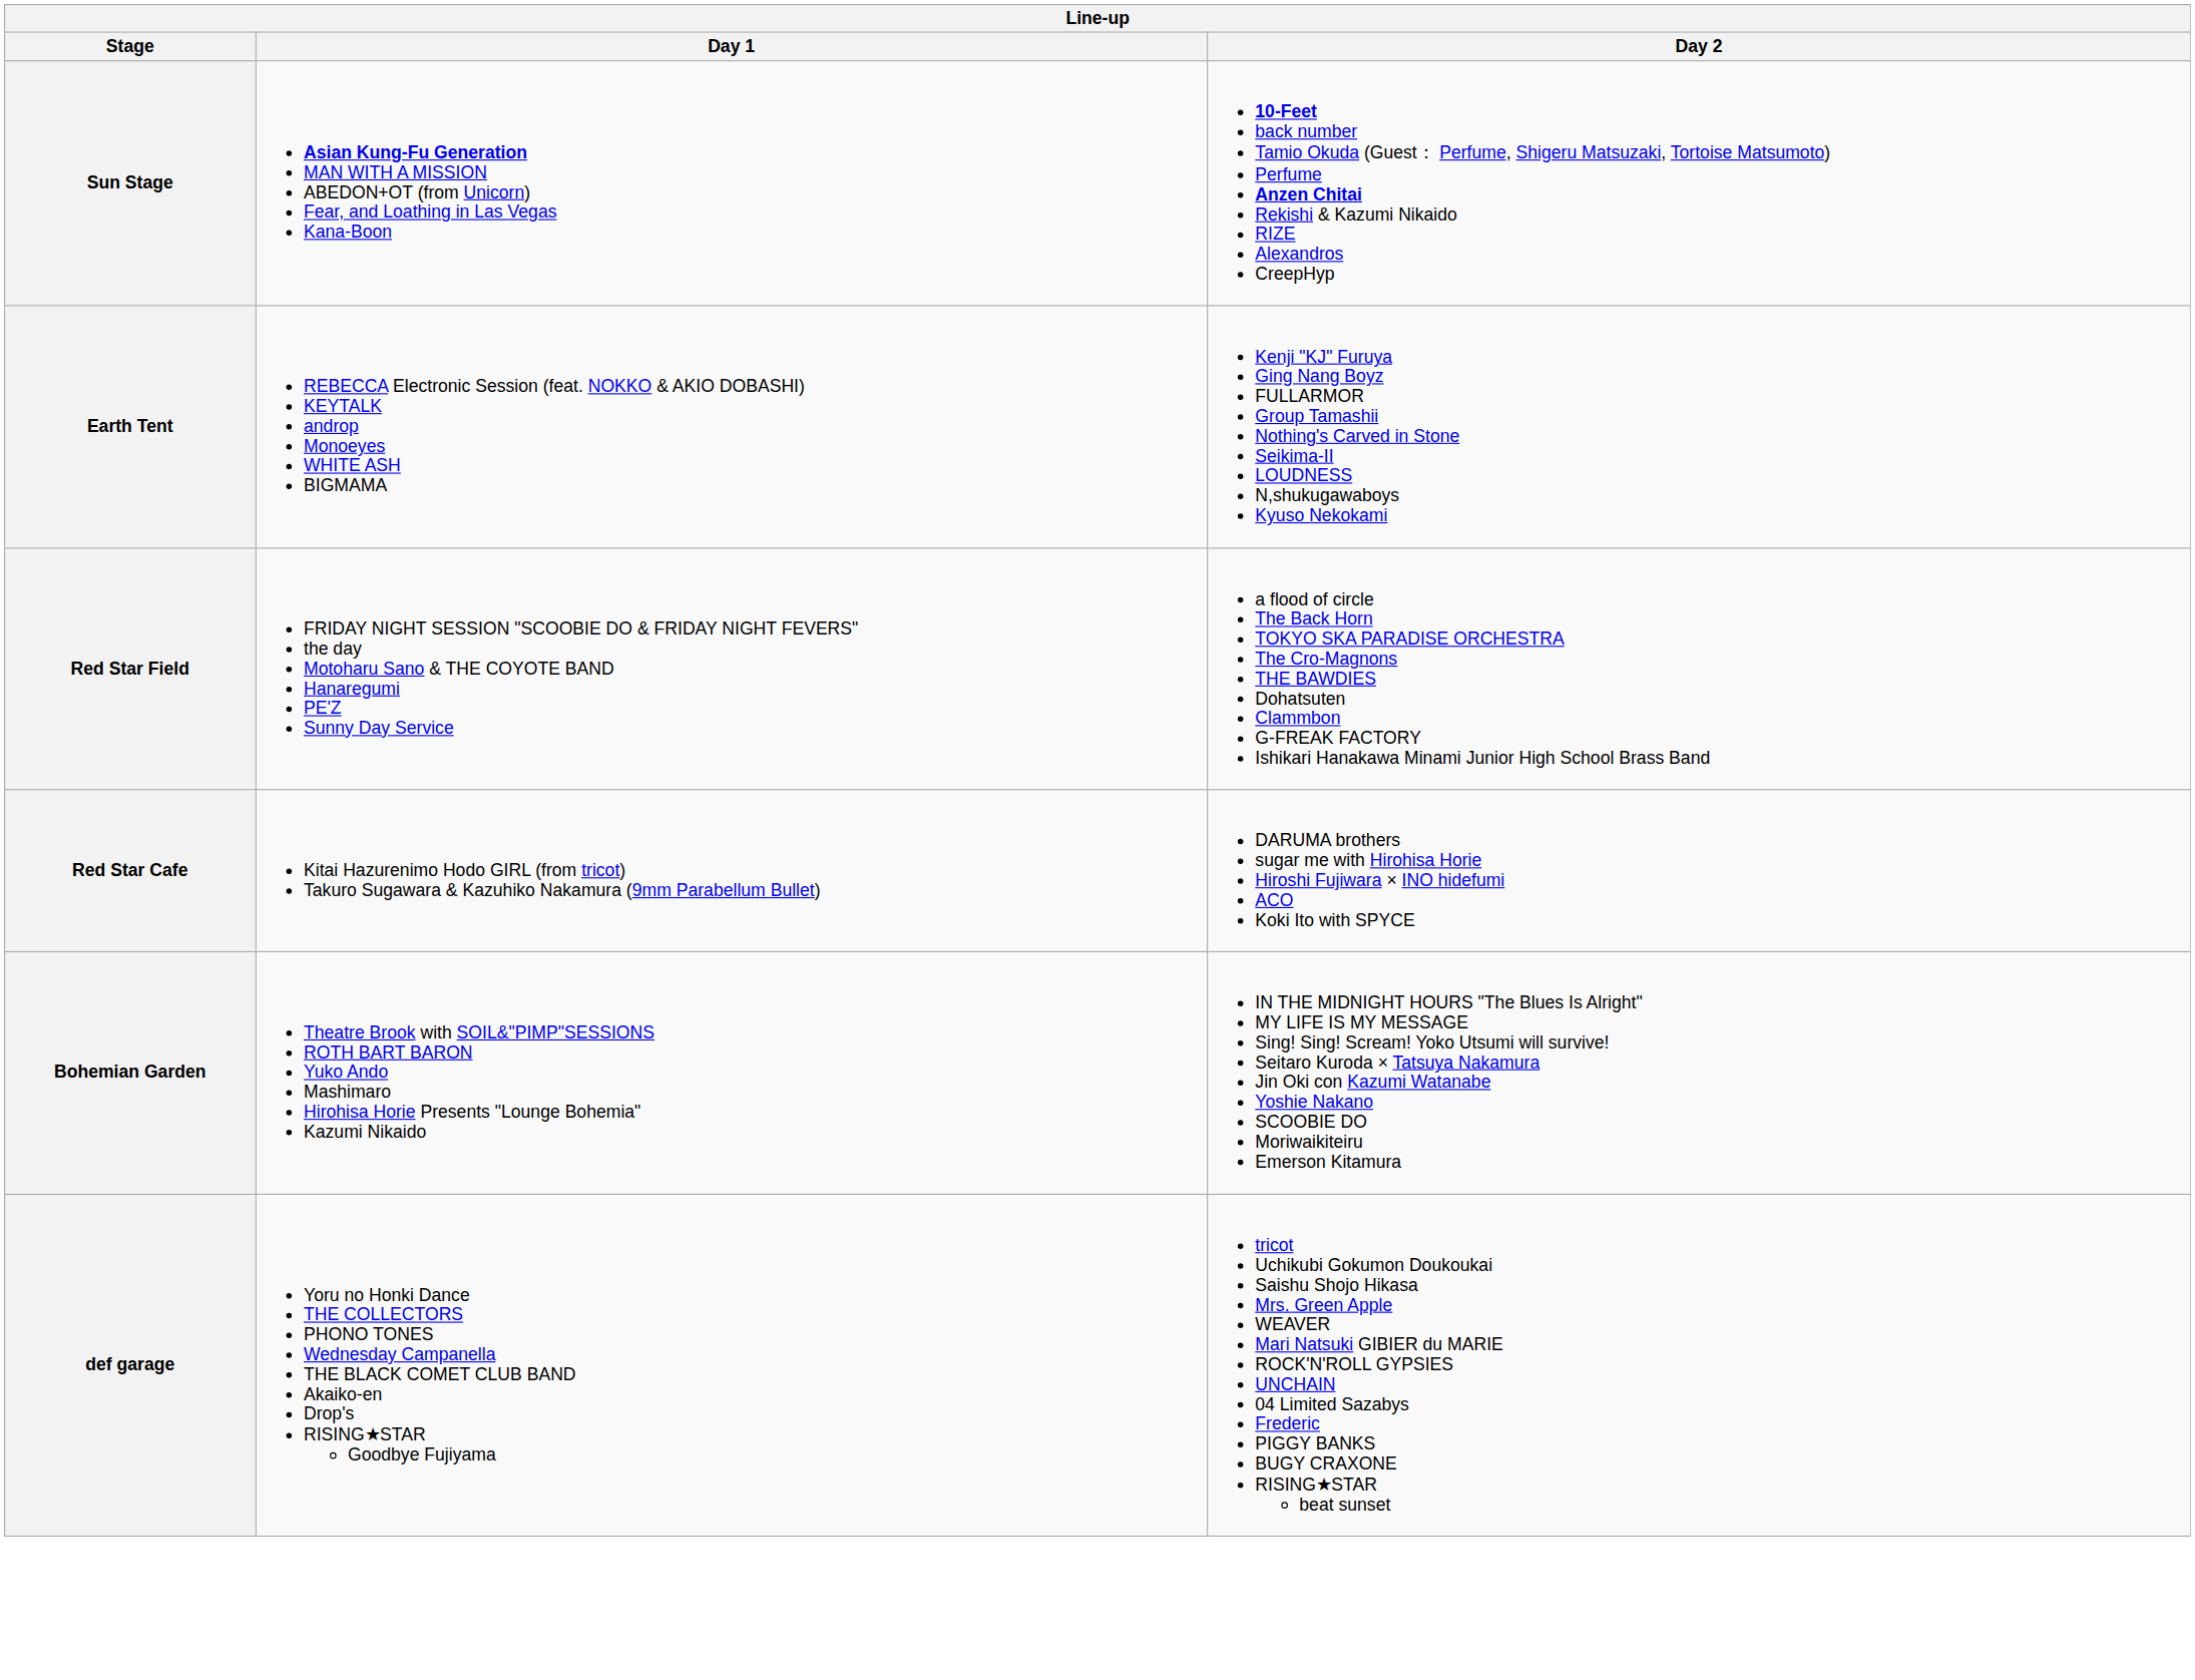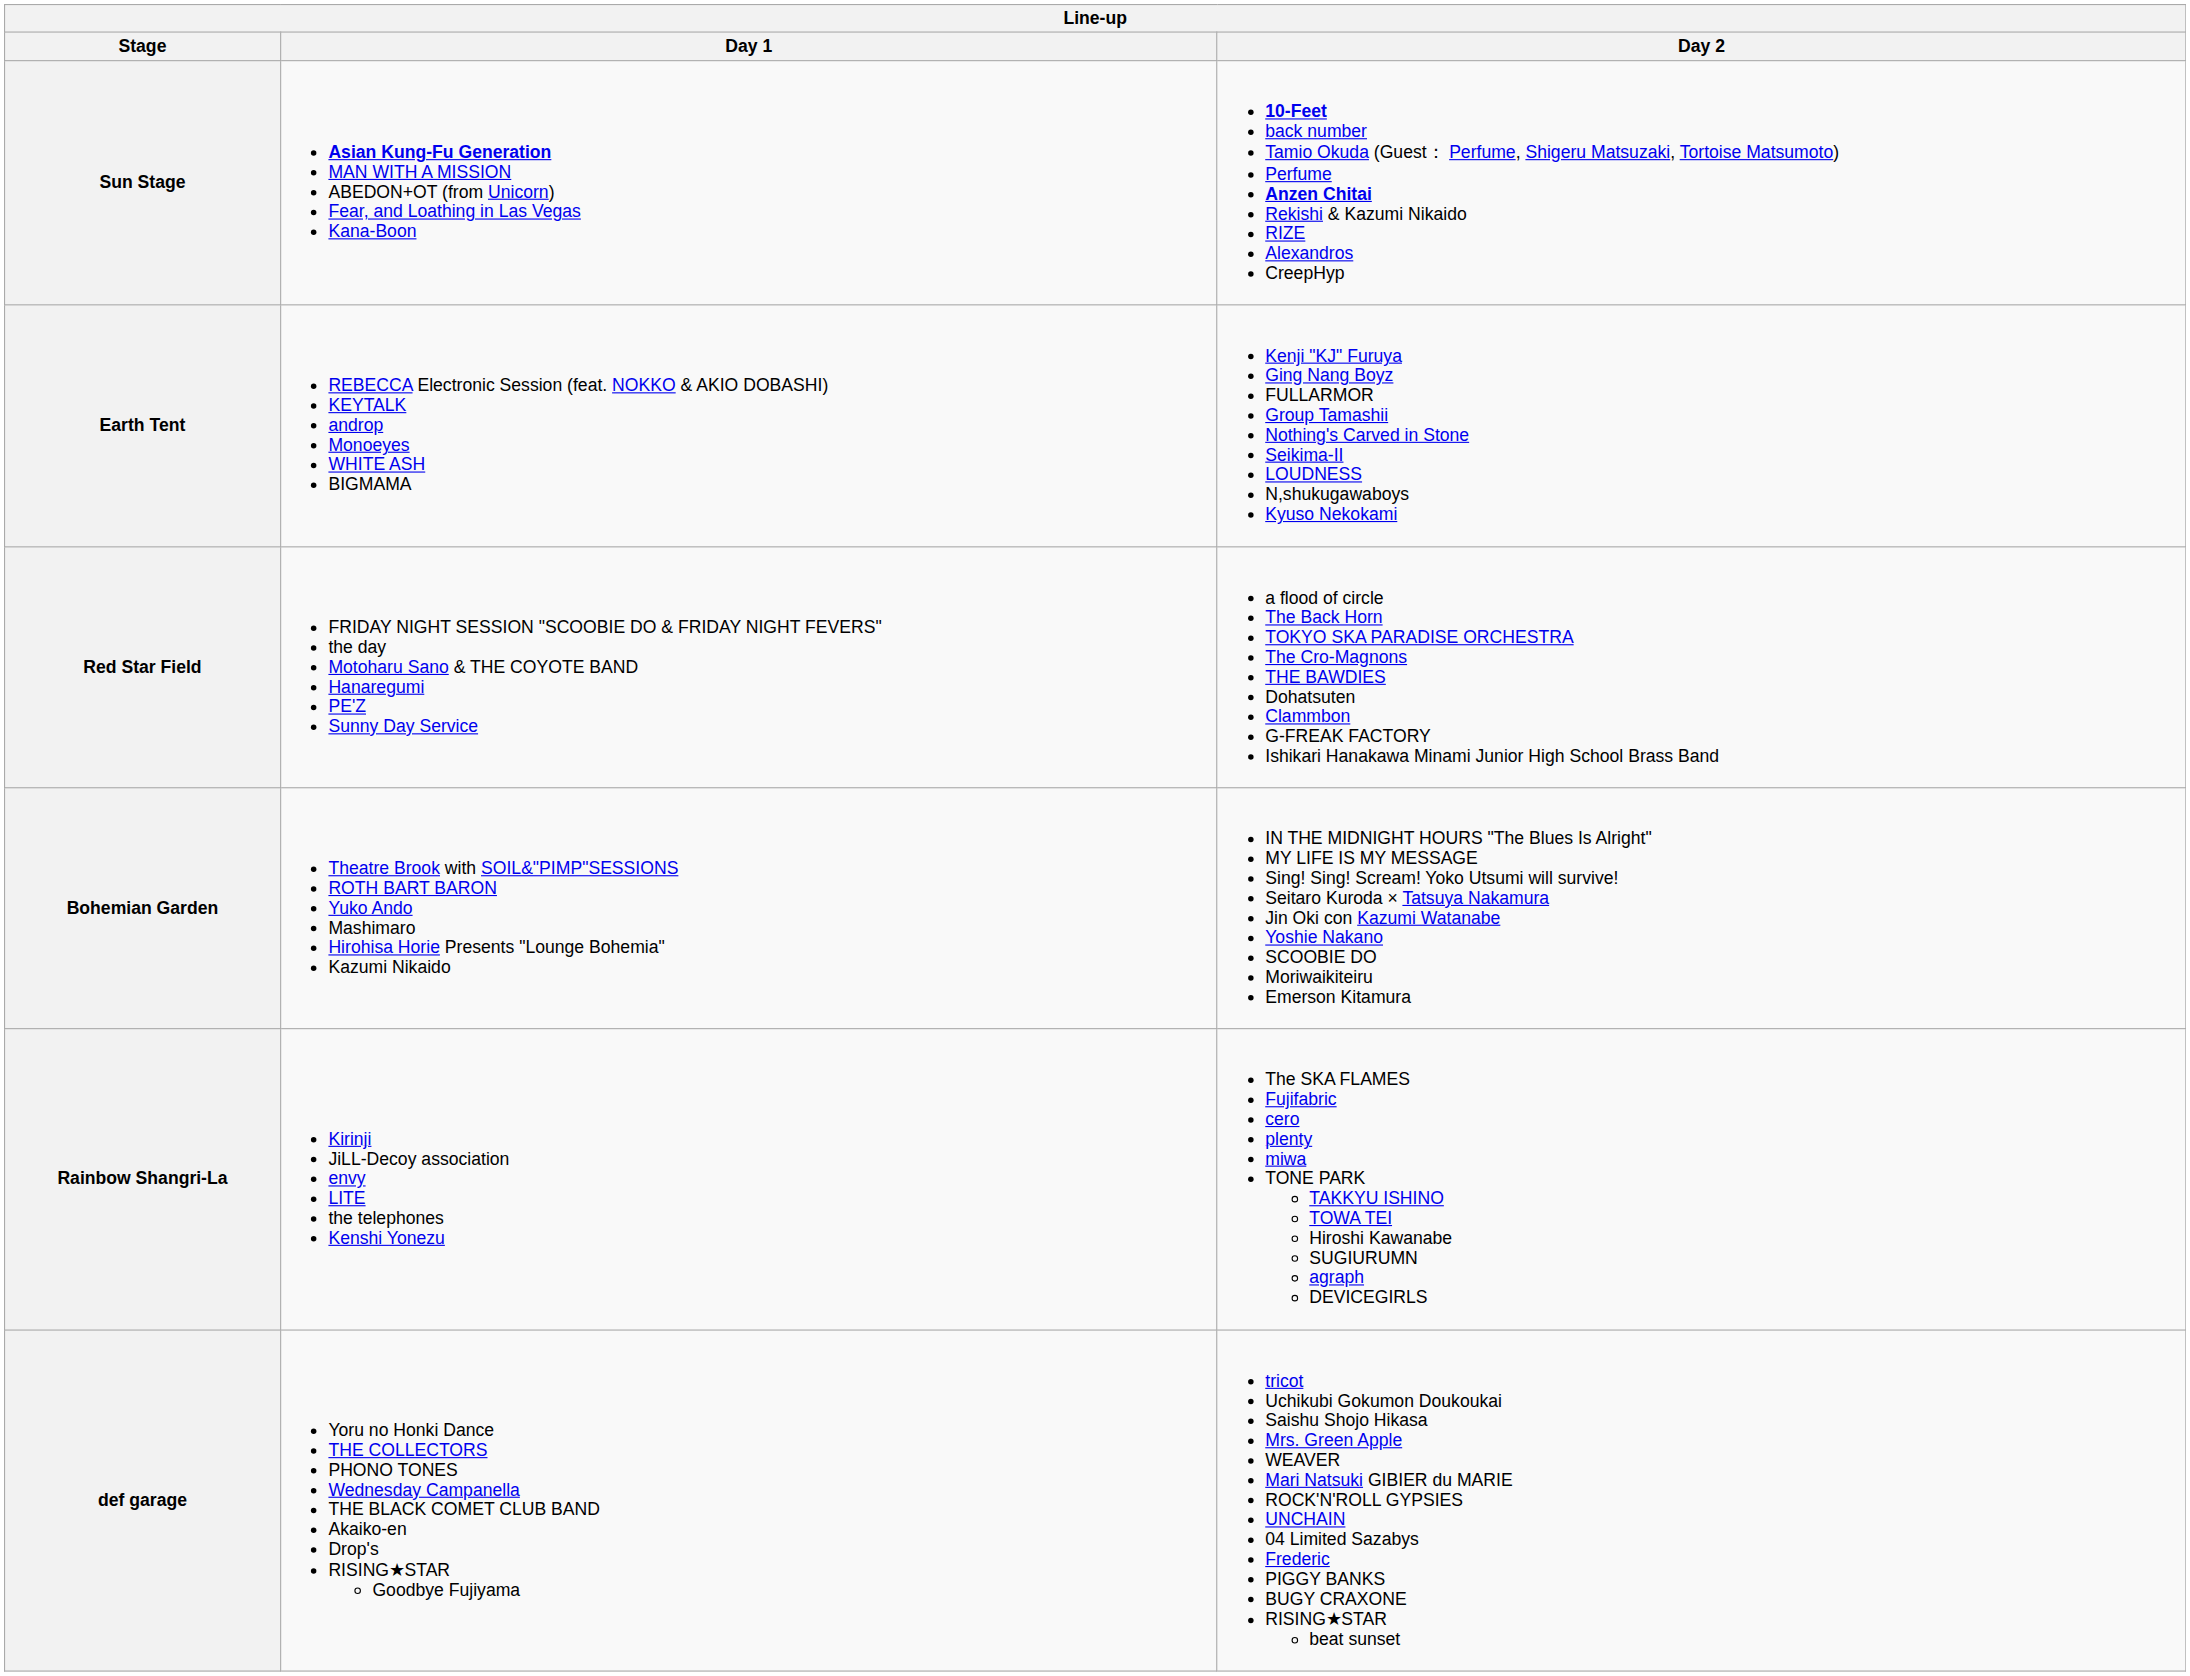- row: Red Star Cafe | Kitai Hazurenimo Hodo GIRL (from tricot) Takuro Sugawara & Kazuhiko Nakamura (9mm Parabellum Bullet) | DARUMA brothers sugar me with Hirohisa Horie Hiroshi Fujiwara × INO hidefumi ACO Koki Ito with SPYCE
+ row: Rainbow Shangri-La | Kirinji JiLL-Decoy association envy LITE the telephones Kenshi Yonezu | The SKA FLAMES Fujifabric cero plenty miwa TONE PARK TAKKYU ISHINO TOWA TEI Hiroshi Kawanabe SUGIURUMN agraph DEVICEGIRLS
